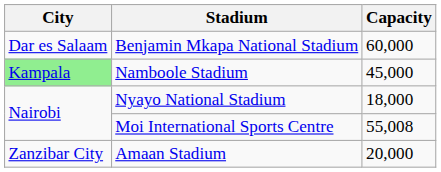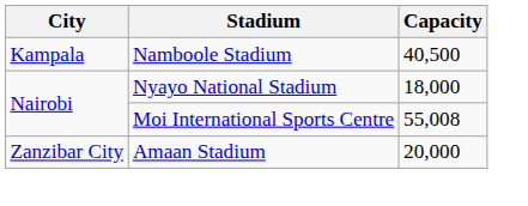- row: Dar es Salaam | Benjamin Mkapa National Stadium | 60,000
Namboole Stadium | City: lightgreen background -> no background
Namboole Stadium | Capacity: 45,000 -> 40,500
